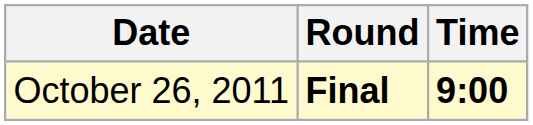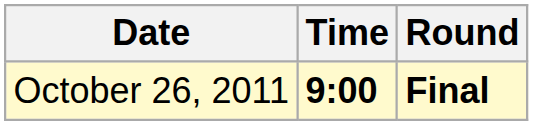columns swapped: Time <-> Round
